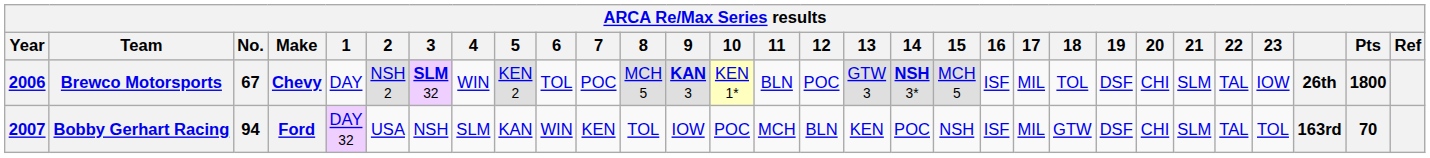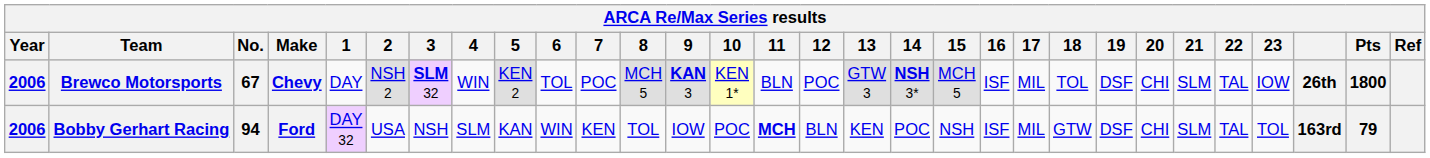Bobby Gerhart Racing | Year: 2007 -> 2006
Bobby Gerhart Racing | 11: normal -> bold
Bobby Gerhart Racing | Pts: 70 -> 79
